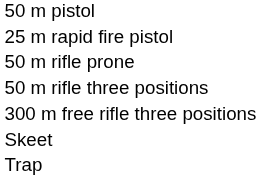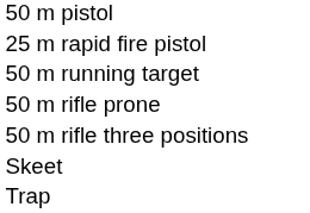+ row: 50 m running target
- row: 300 m free rifle three positions
